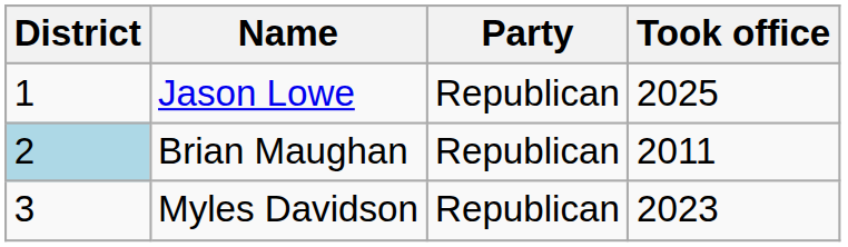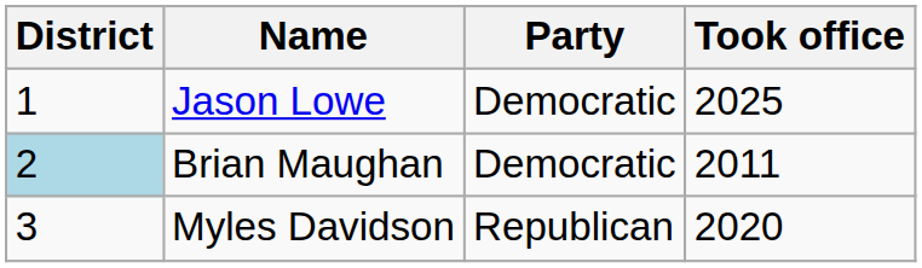Jason Lowe | Party: Republican -> Democratic
Brian Maughan | Party: Republican -> Democratic
Myles Davidson | Took office: 2023 -> 2020
